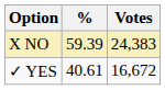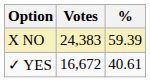columns swapped: Votes <-> %
